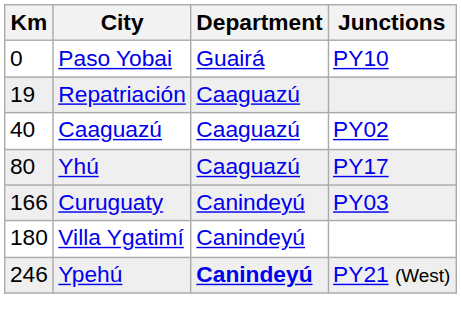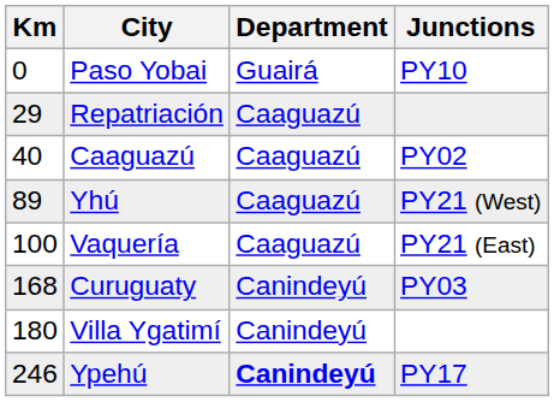Repatriación | Km: 19 -> 29
Yhú | Km: 80 -> 89
Yhú | Junctions: PY17 -> PY21 (West)
+ row: 100 | Vaquería | Caaguazú | PY21 (East)
Curuguaty | Km: 166 -> 168
Ypehú | Junctions: PY21 (West) -> PY17
